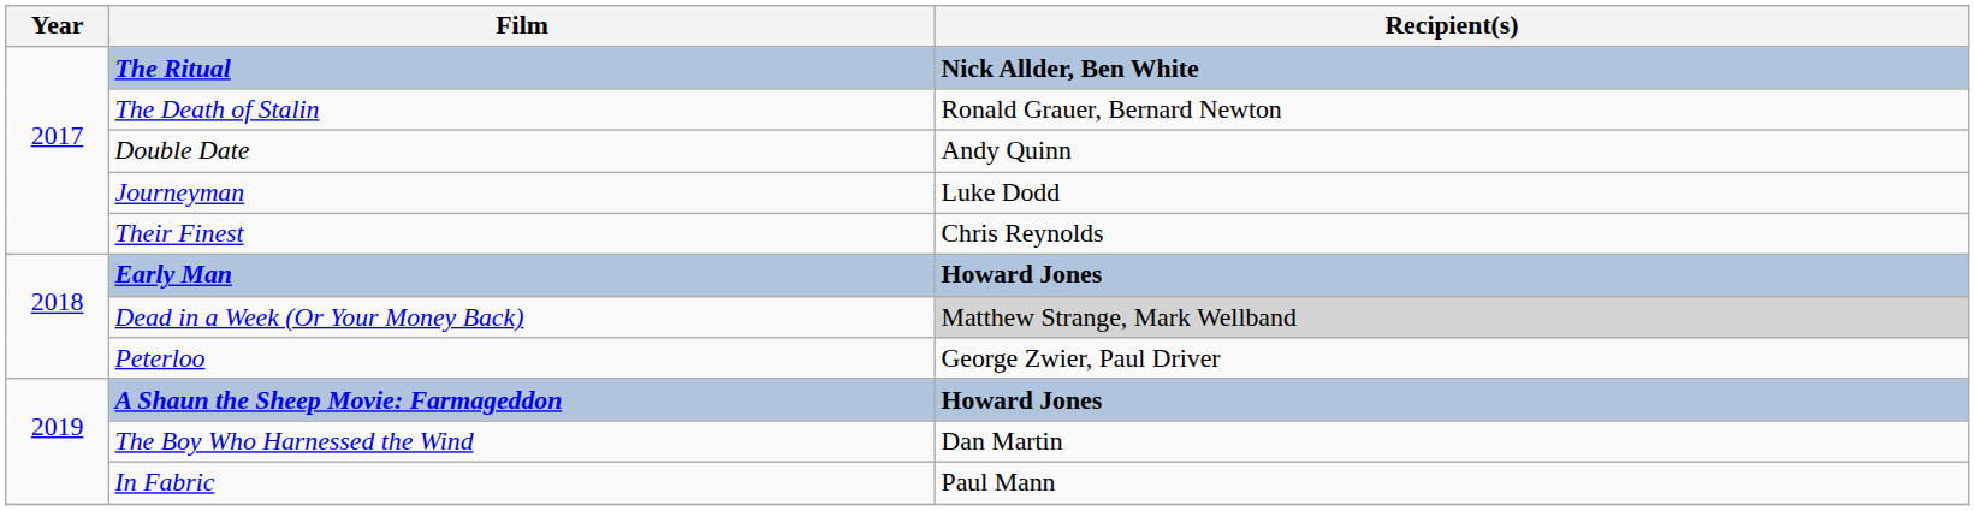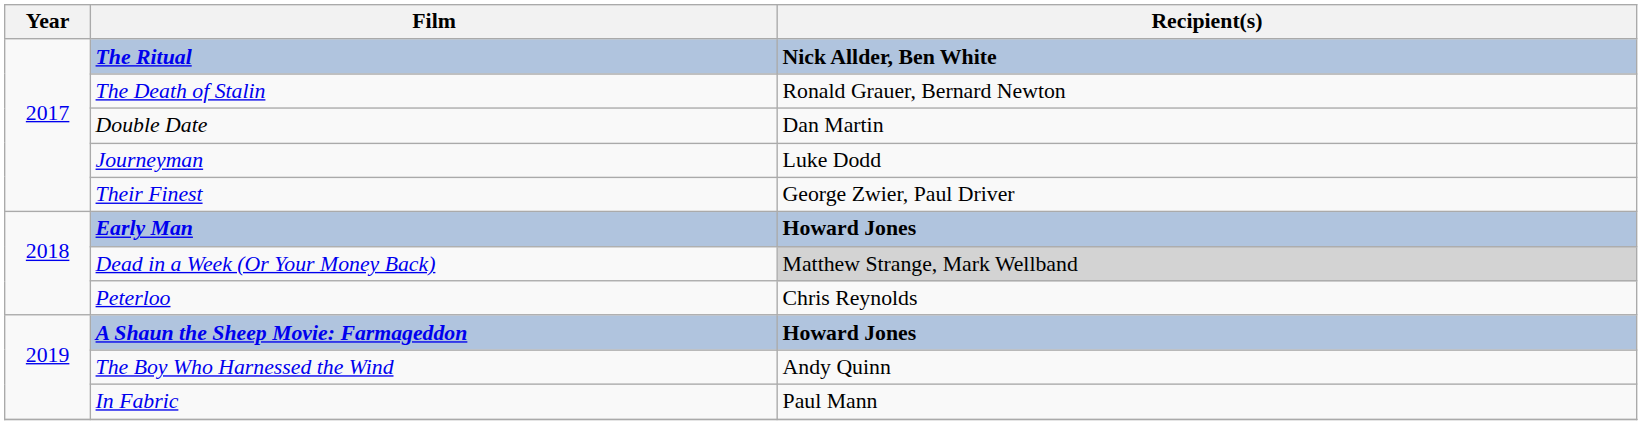Double Date | Recipient(s): Andy Quinn -> Dan Martin
Their Finest | Recipient(s): Chris Reynolds -> George Zwier, Paul Driver
Peterloo | Recipient(s): George Zwier, Paul Driver -> Chris Reynolds
The Boy Who Harnessed the Wind | Recipient(s): Dan Martin -> Andy Quinn
